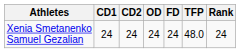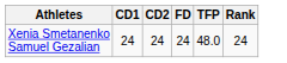- column: OD | 24
